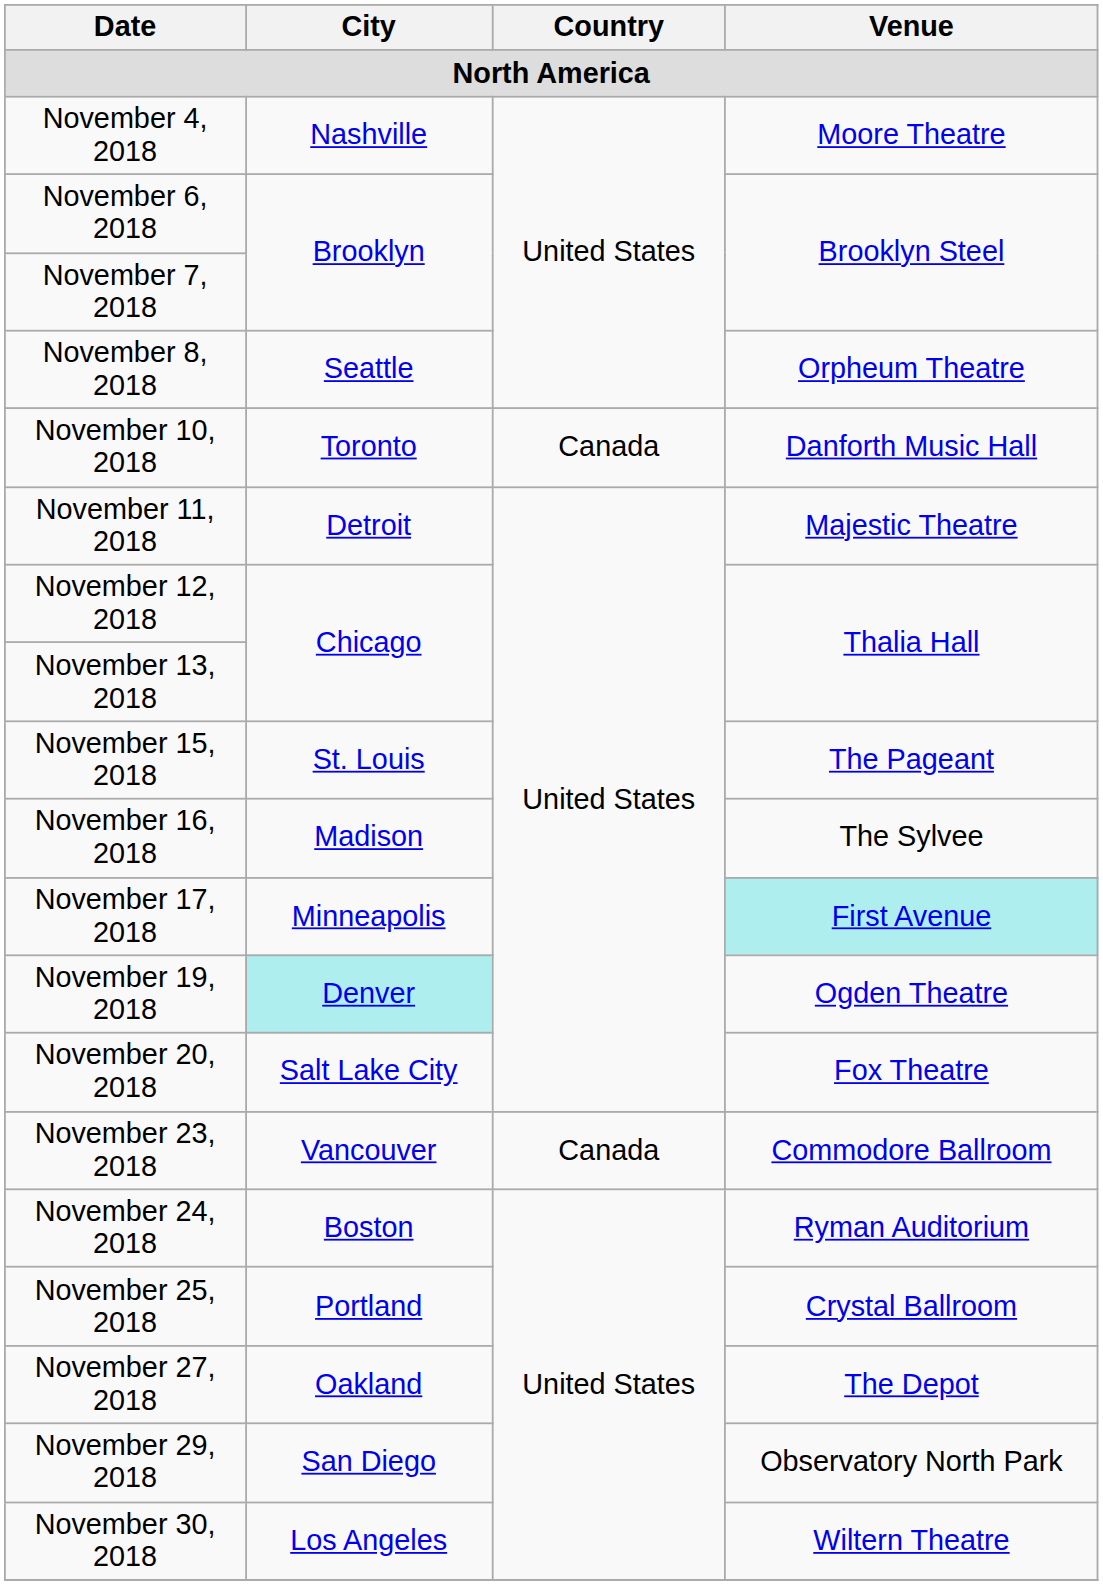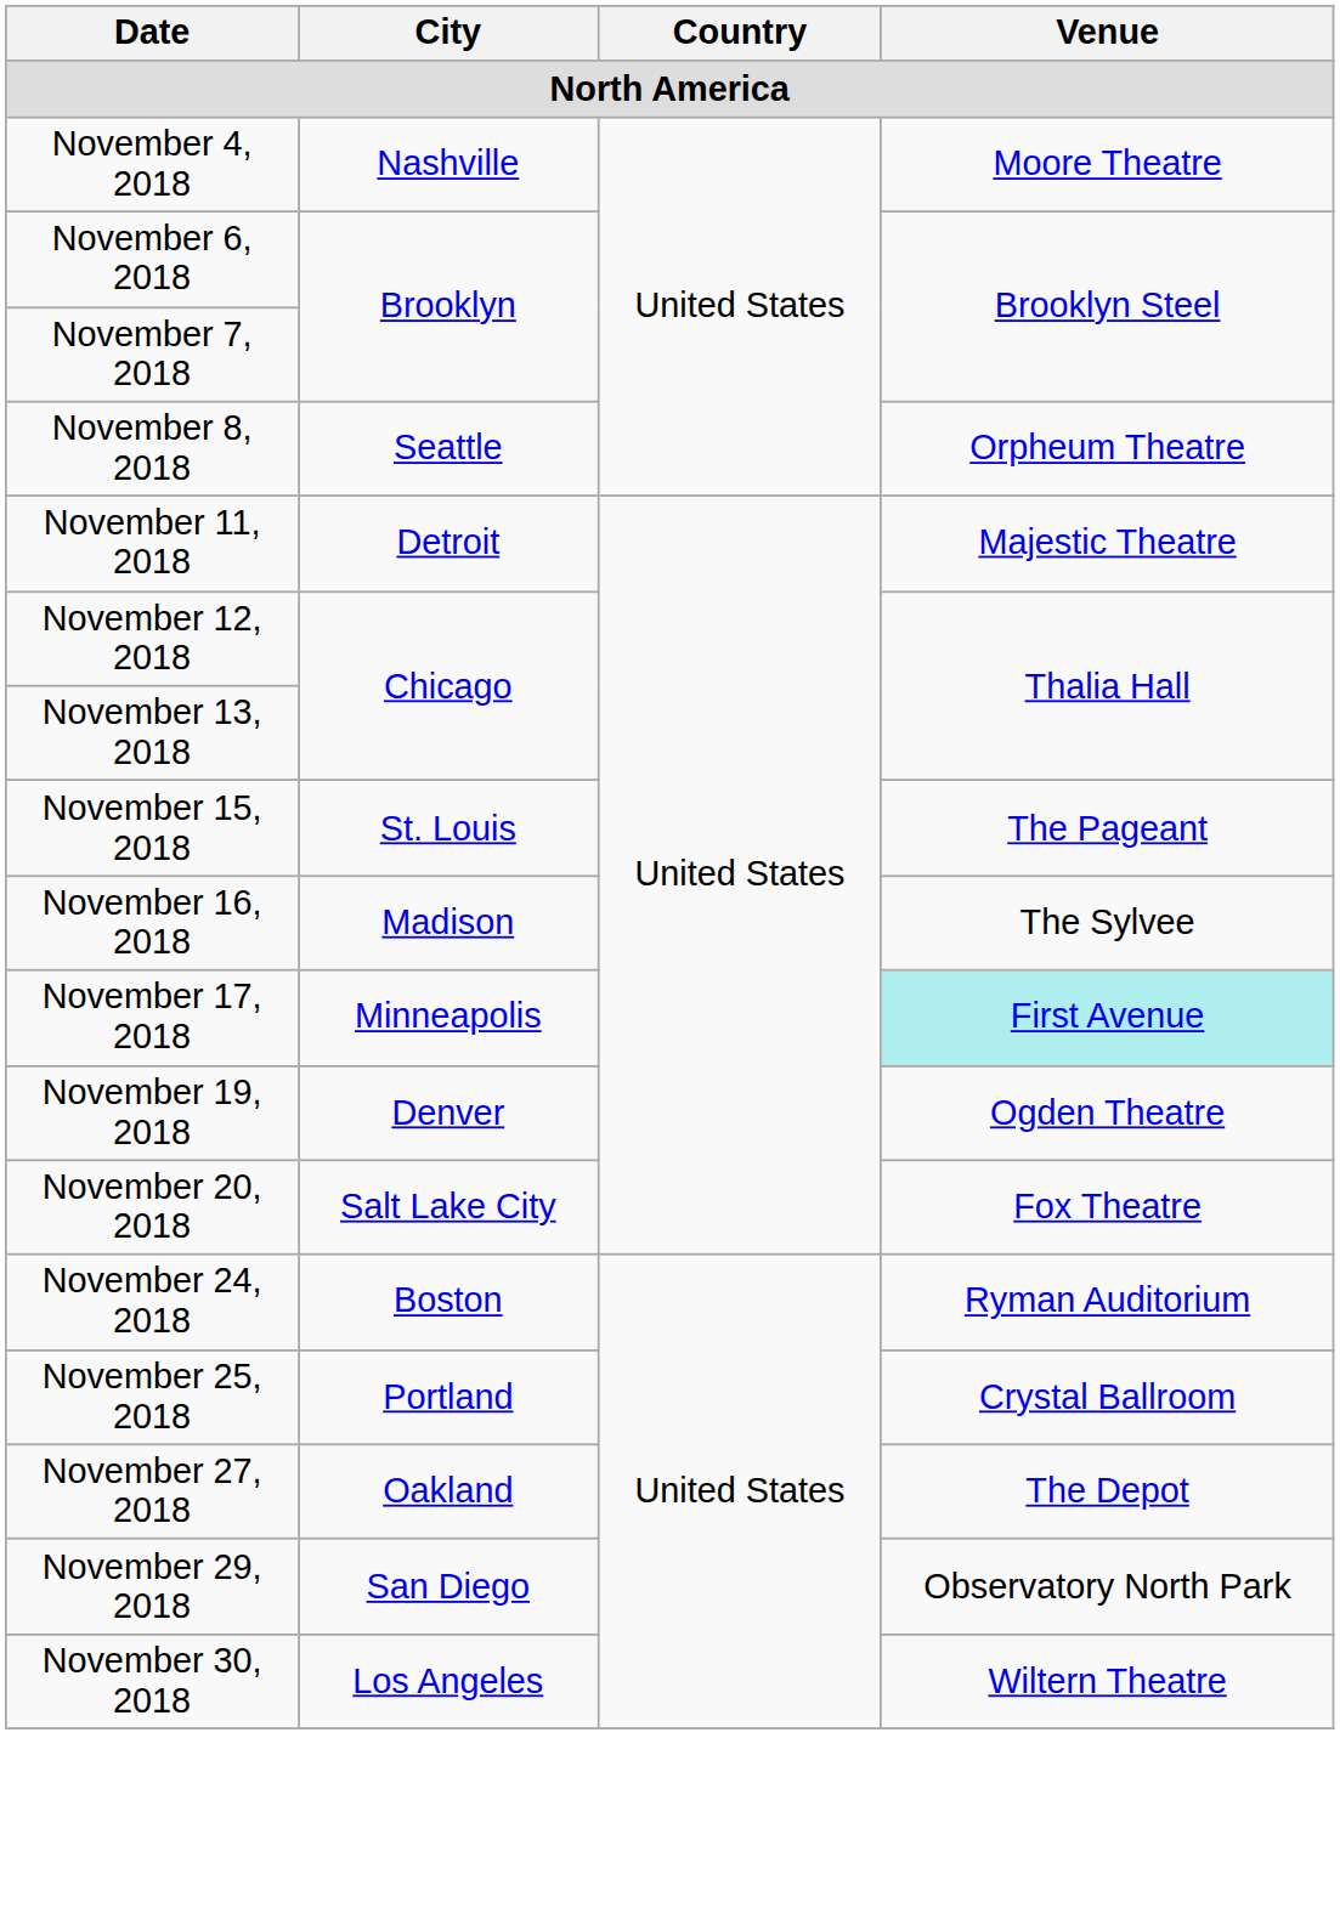- row: November 10, 2018 | Toronto | Canada | Danforth Music Hall
November 19, 2018 | City: paleturquoise background -> no background
- row: November 23, 2018 | Vancouver | Canada | Commodore Ballroom
